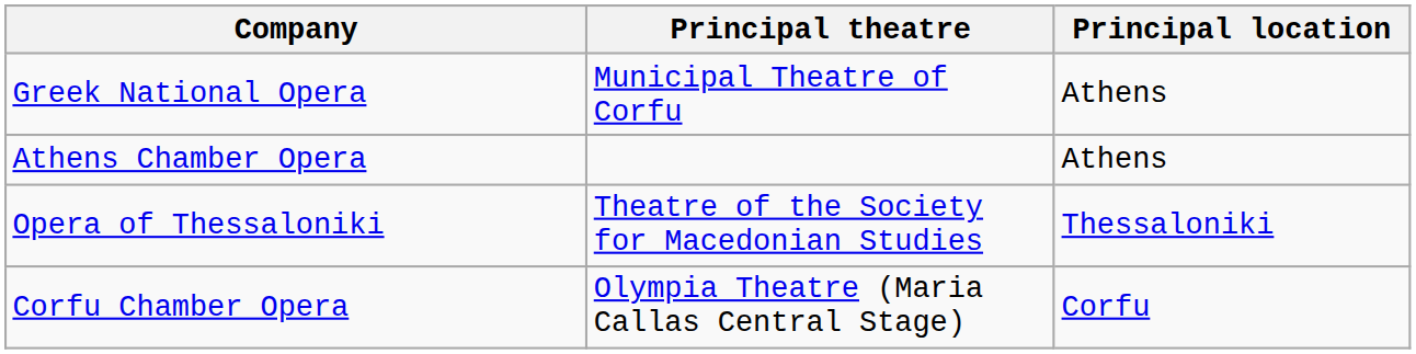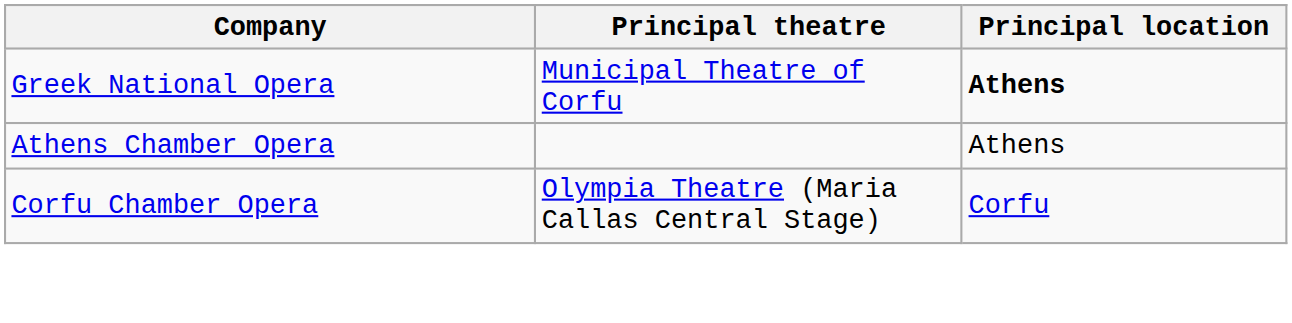Greek National Opera | Principal location: normal -> bold
- row: Opera of Thessaloniki | Theatre of the Society for Macedonian Studies | Thessaloniki
